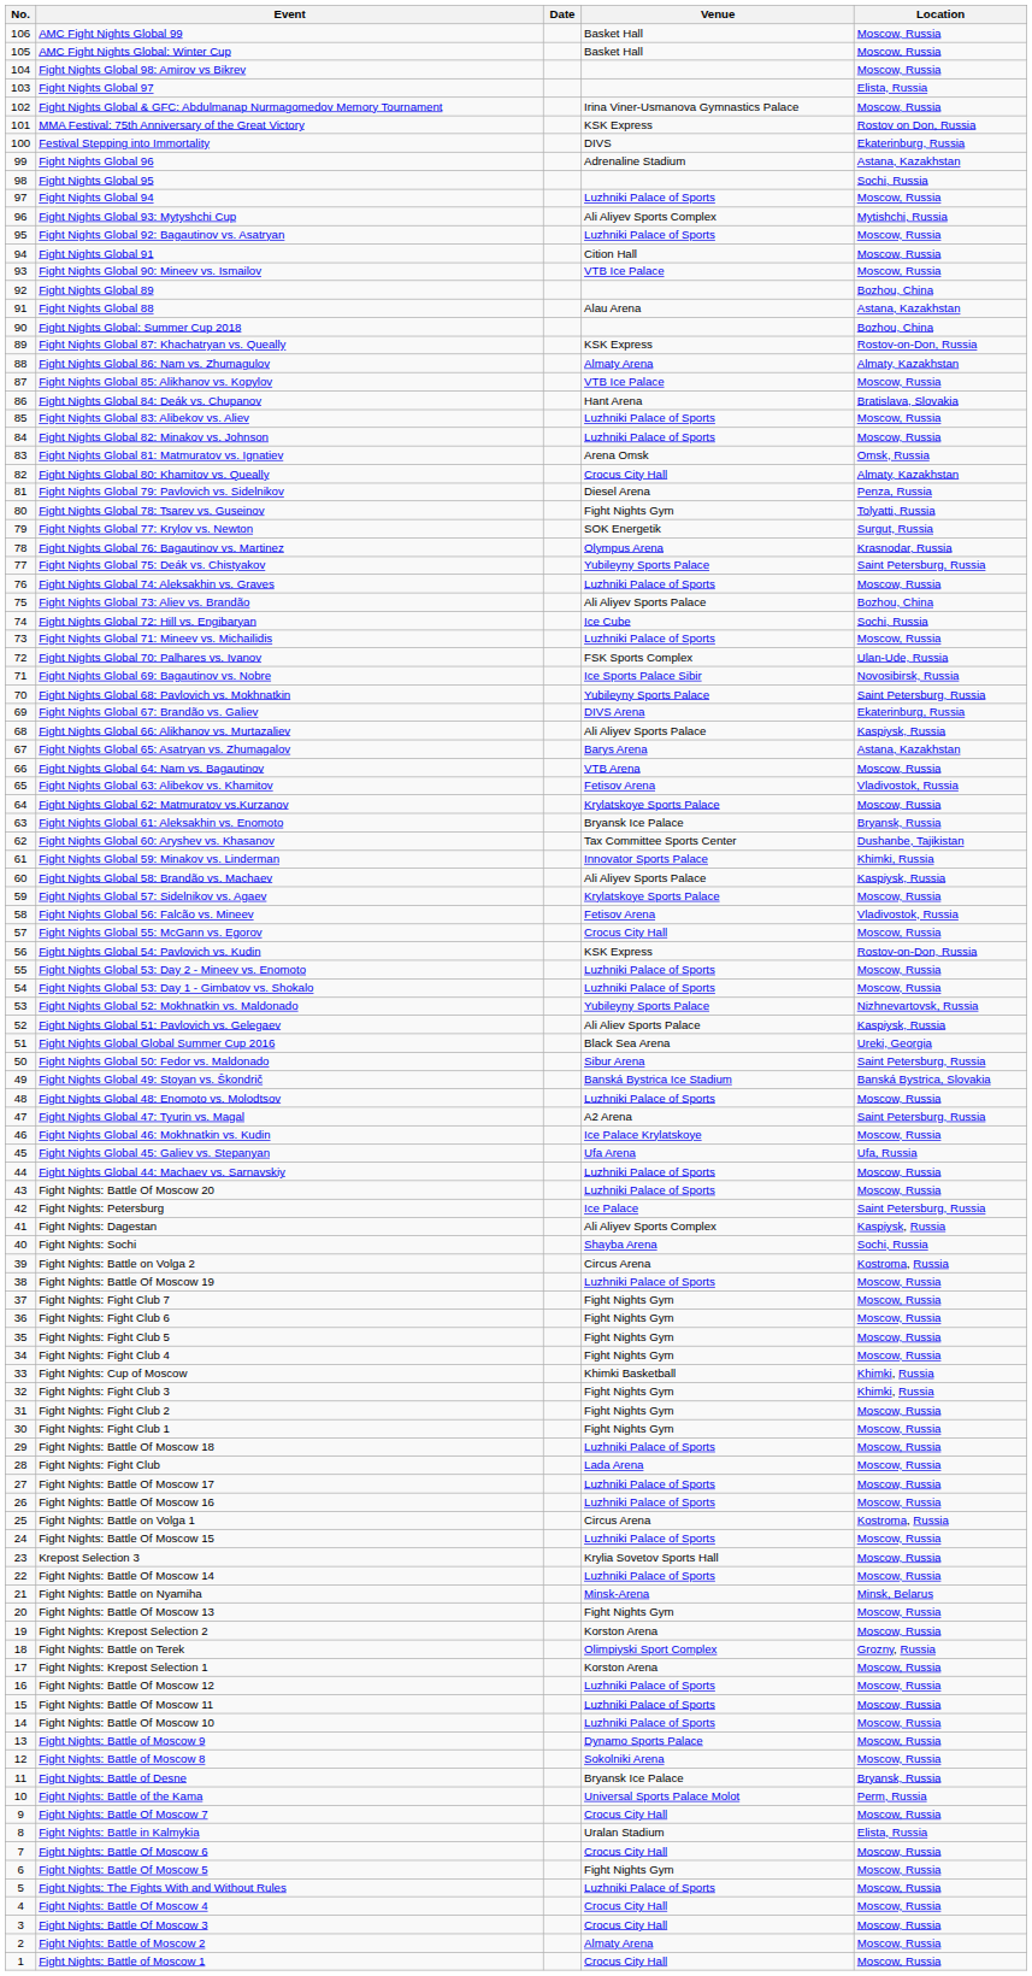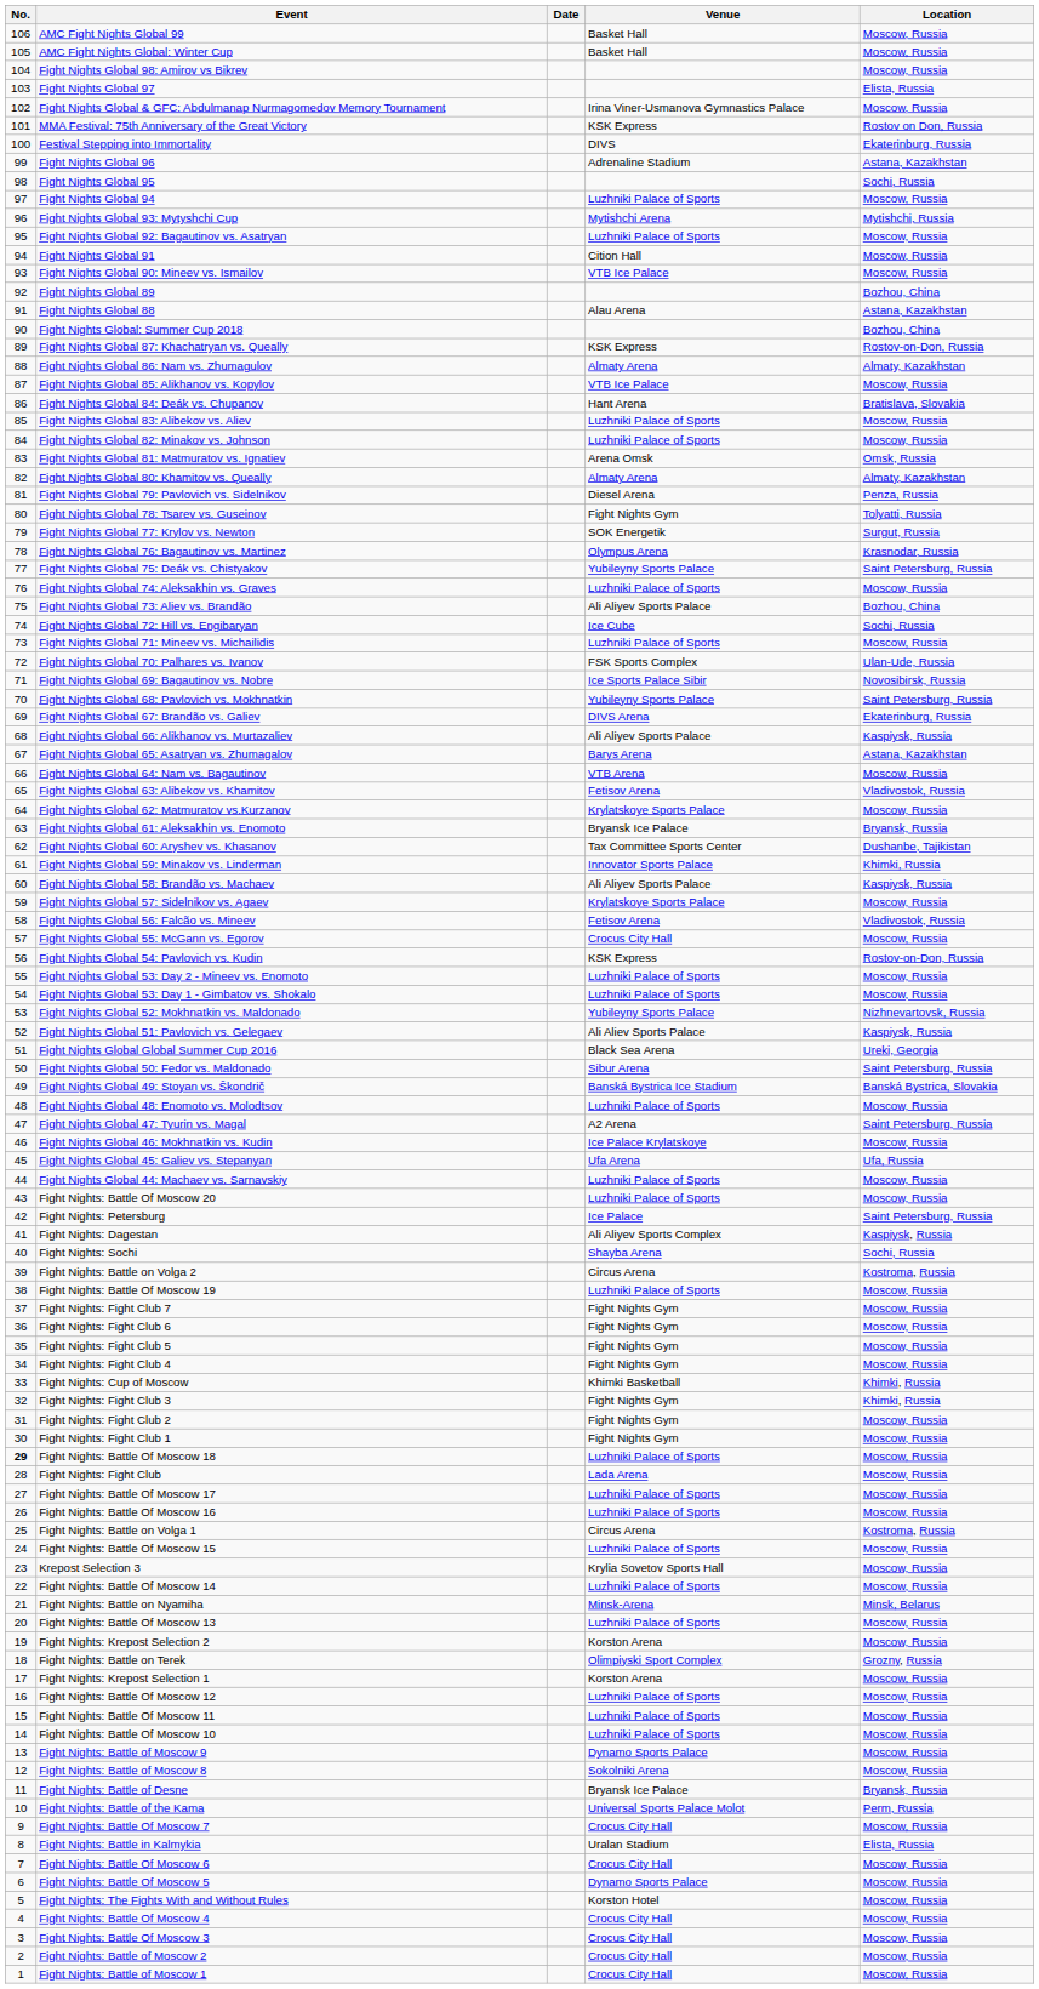Fight Nights Global 93: Mytyshchi Cup | Venue: Ali Aliyev Sports Complex -> Mytishchi Arena
Fight Nights Global 80: Khamitov vs. Queally | Venue: Crocus City Hall -> Almaty Arena
Fight Nights: Battle Of Moscow 18 | No.: normal -> bold
Fight Nights: Battle Of Moscow 13 | Venue: Fight Nights Gym -> Luzhniki Palace of Sports
Fight Nights: Battle Of Moscow 5 | Venue: Fight Nights Gym -> Dynamo Sports Palace
Fight Nights: The Fights With and Without Rules | Venue: Luzhniki Palace of Sports -> Korston Hotel
Fight Nights: Battle of Moscow 2 | Venue: Almaty Arena -> Crocus City Hall
